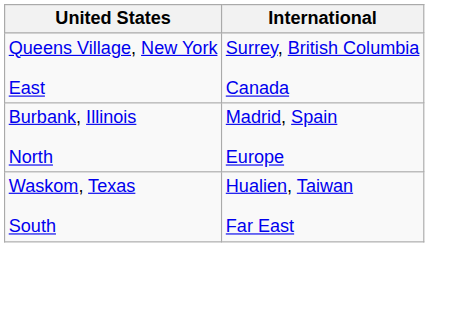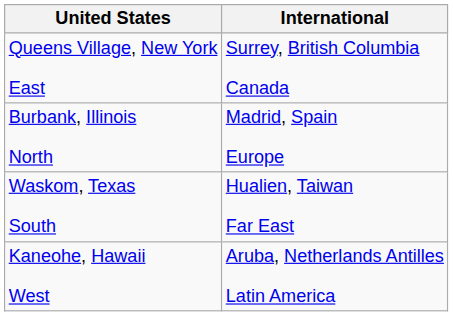+ row: Kaneohe, Hawaii West | Aruba, Netherlands Antilles Latin America
